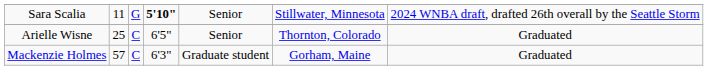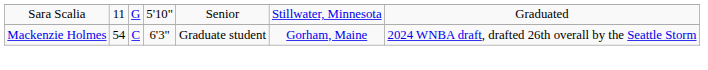Sara Scalia | column 4: bold -> normal
Sara Scalia | column 7: 2024 WNBA draft, drafted 26th overall by the Seattle Storm -> Graduated
- row: Arielle Wisne | 25 | C | 6'5" | Senior | Thornton, Colorado | Graduated
Mackenzie Holmes | column 2: 57 -> 54
Mackenzie Holmes | column 7: Graduated -> 2024 WNBA draft, drafted 26th overall by the Seattle Storm
